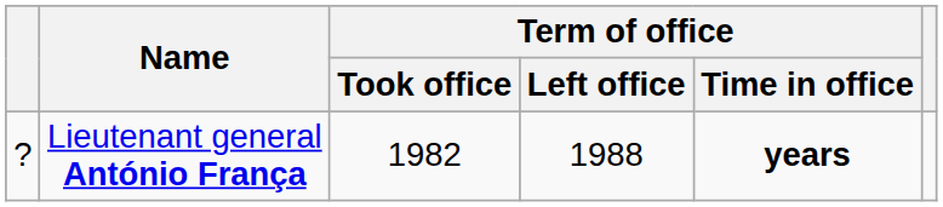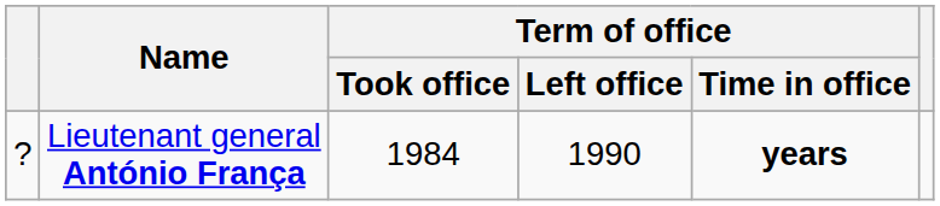Lieutenant general António França | Term of office / Took office: 1982 -> 1984
Lieutenant general António França | Term of office / Left office: 1988 -> 1990
